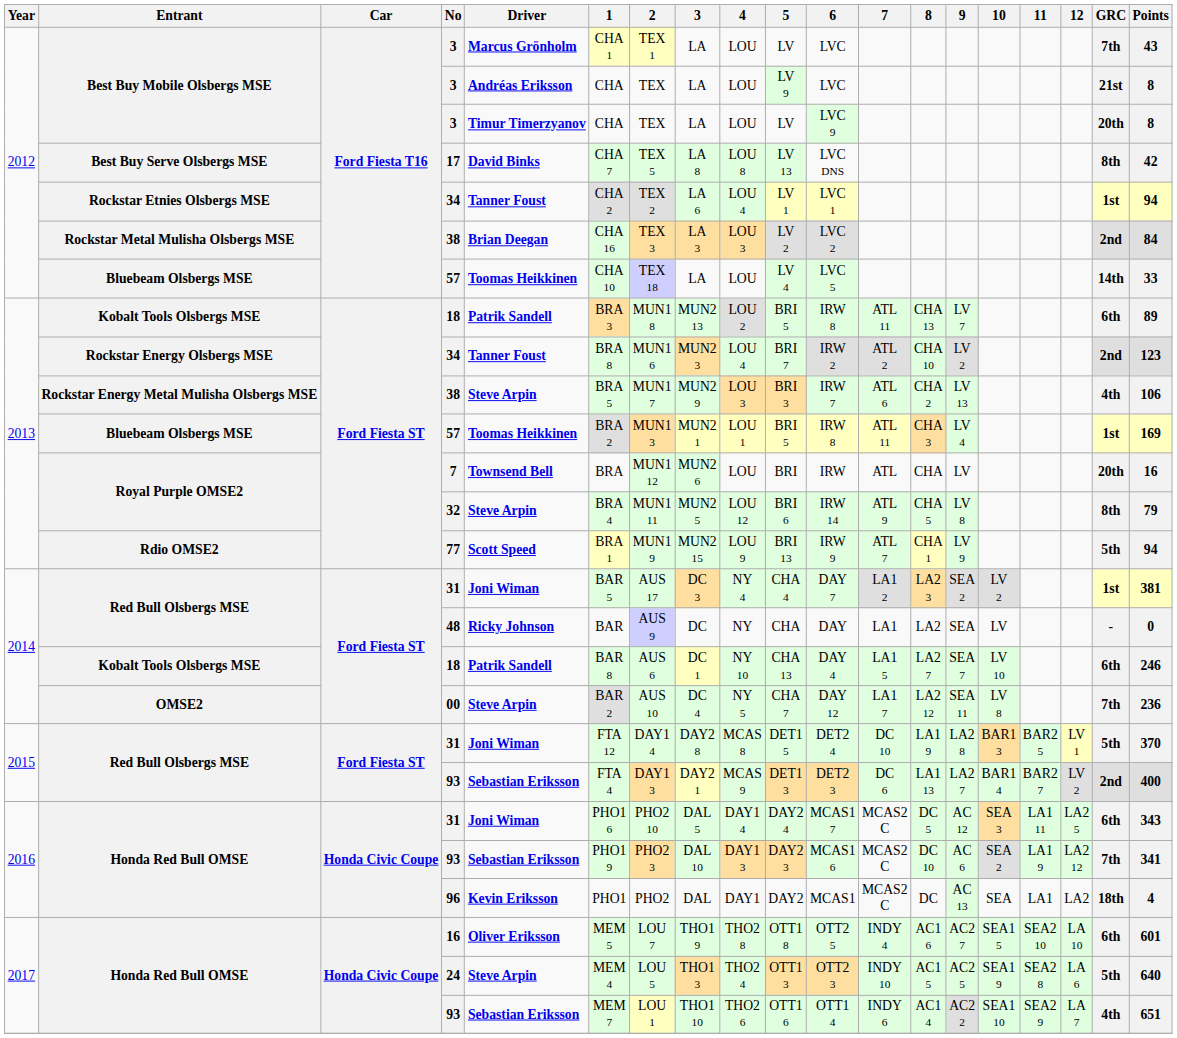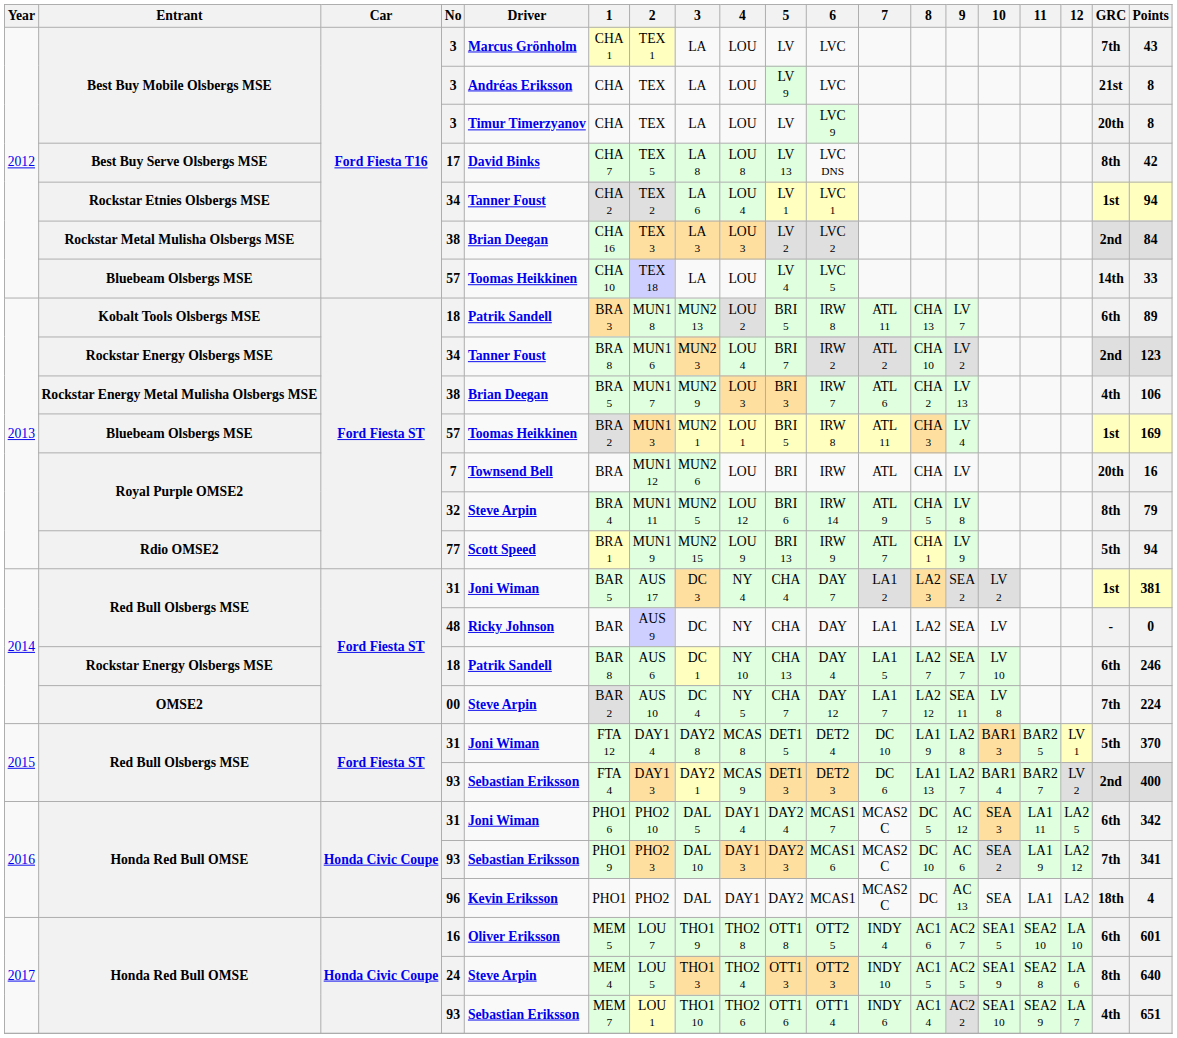2013 / 38 | Driver: Steve Arpin -> Brian Deegan
2014 / 18 | Entrant: Kobalt Tools Olsbergs MSE -> Rockstar Energy Olsbergs MSE
00 | Points: 236 -> 224
2016 / 31 | Points: 343 -> 342
24 | GRC: 5th -> 8th
